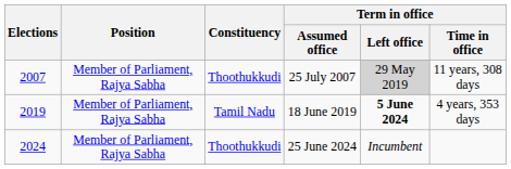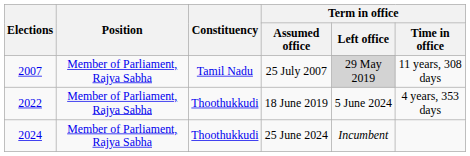25 July 2007 | Constituency: Thoothukkudi -> Tamil Nadu
18 June 2019 | Elections: 2019 -> 2022
18 June 2019 | Constituency: Tamil Nadu -> Thoothukkudi
18 June 2019 | Term in office / Left office: bold -> normal
